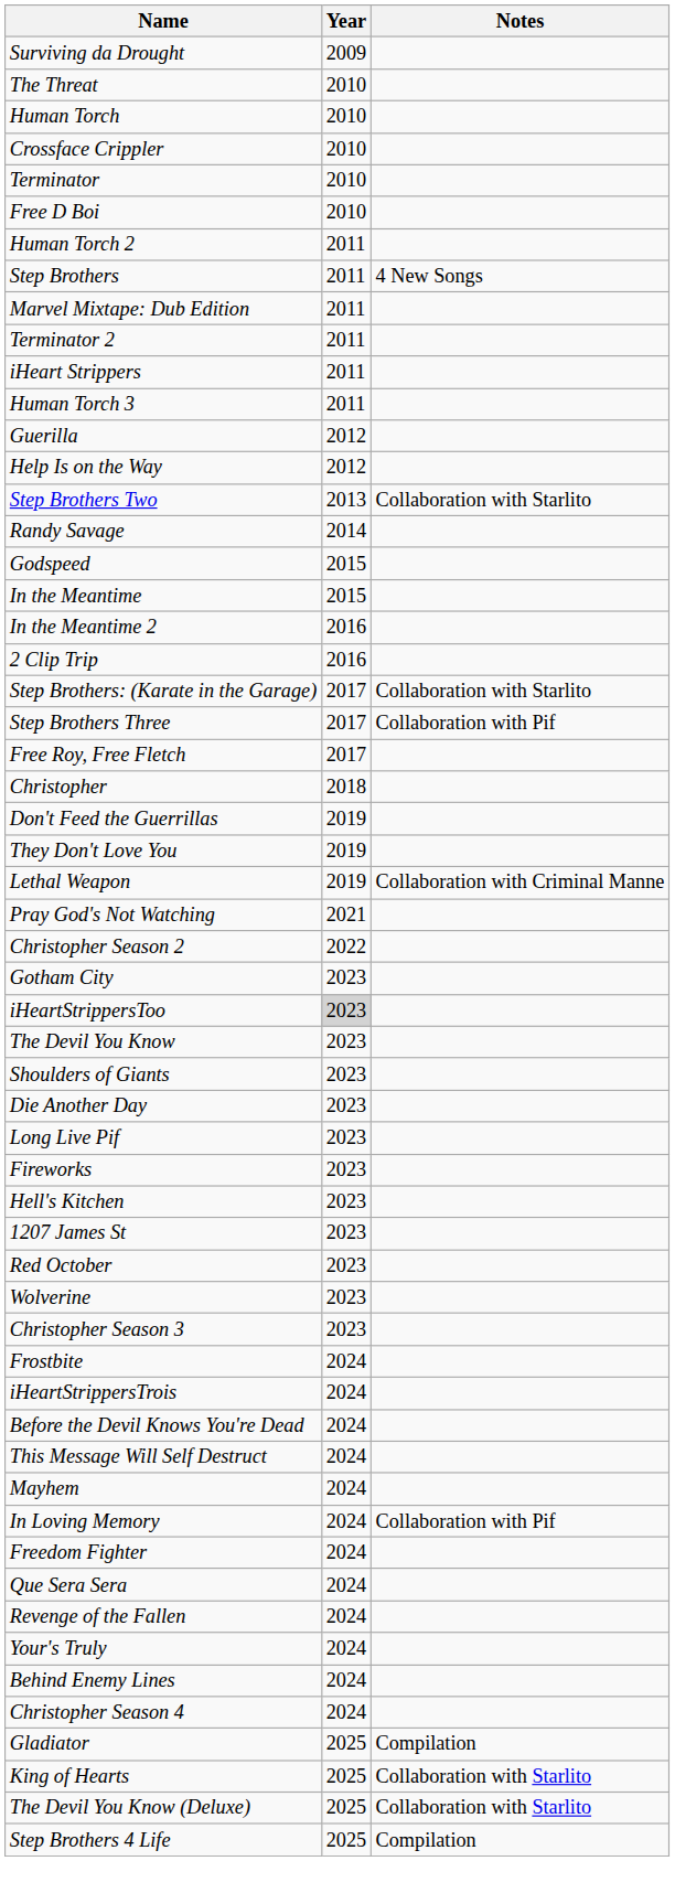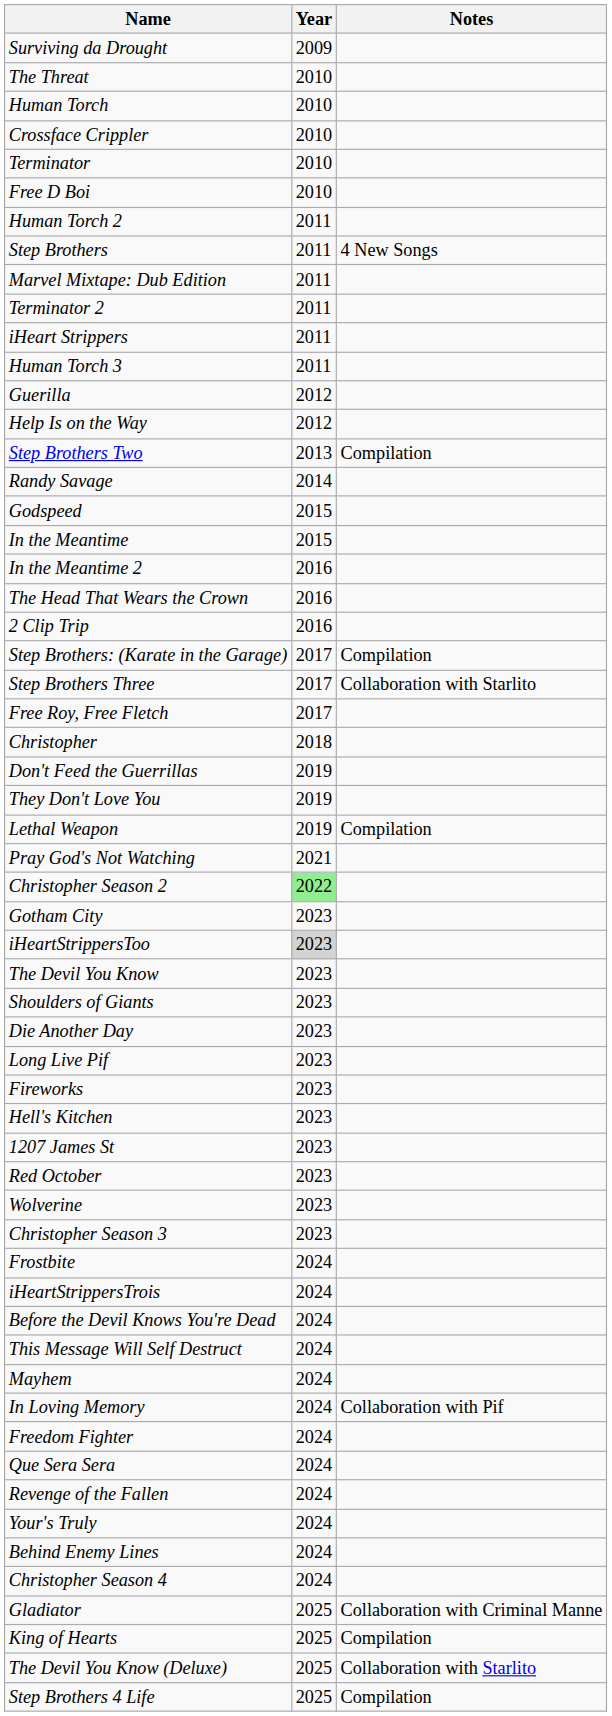Step Brothers Two | Notes: Collaboration with Starlito -> Compilation
+ row: The Head That Wears the Crown | 2016
Step Brothers: (Karate in the Garage) | Notes: Collaboration with Starlito -> Compilation
Step Brothers Three | Notes: Collaboration with Pif -> Collaboration with Starlito
Lethal Weapon | Notes: Collaboration with Criminal Manne -> Compilation
Christopher Season 2 | Year: no background -> lightgreen background
Gladiator | Notes: Compilation -> Collaboration with Criminal Manne
King of Hearts | Notes: Collaboration with Starlito -> Compilation
